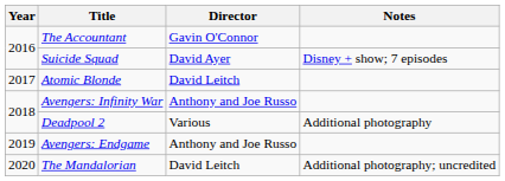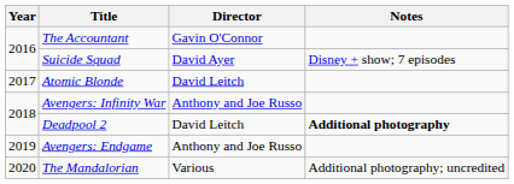Deadpool 2 | Director: Various -> David Leitch
Deadpool 2 | Notes: normal -> bold
The Mandalorian | Director: David Leitch -> Various
